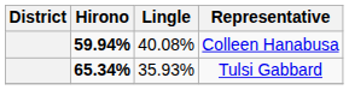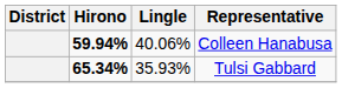Colleen Hanabusa | Lingle: 40.08% -> 40.06%
